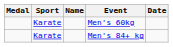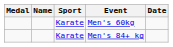columns swapped: Name <-> Sport
